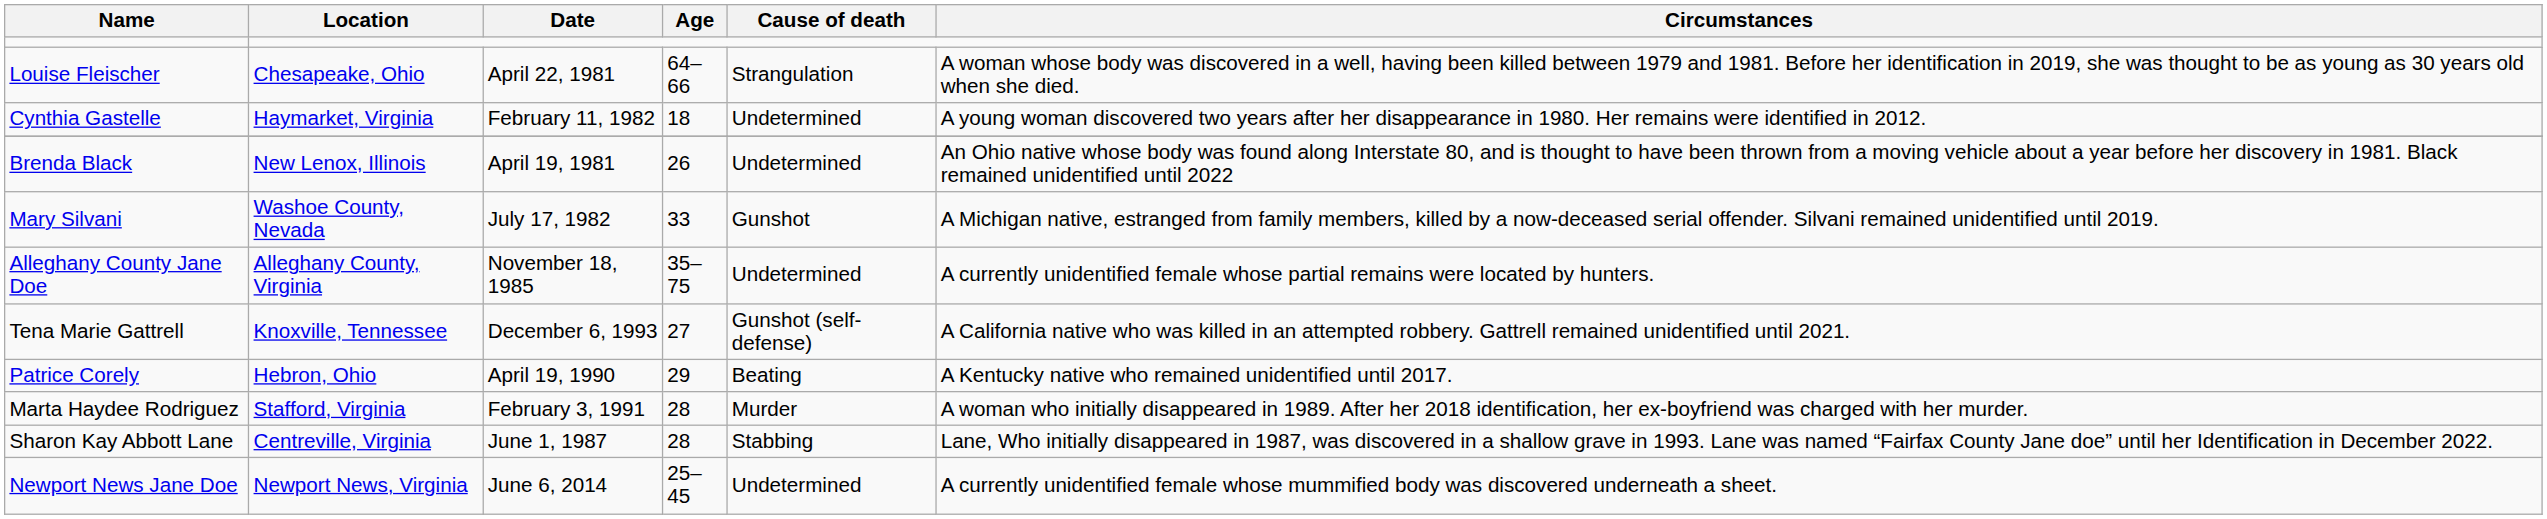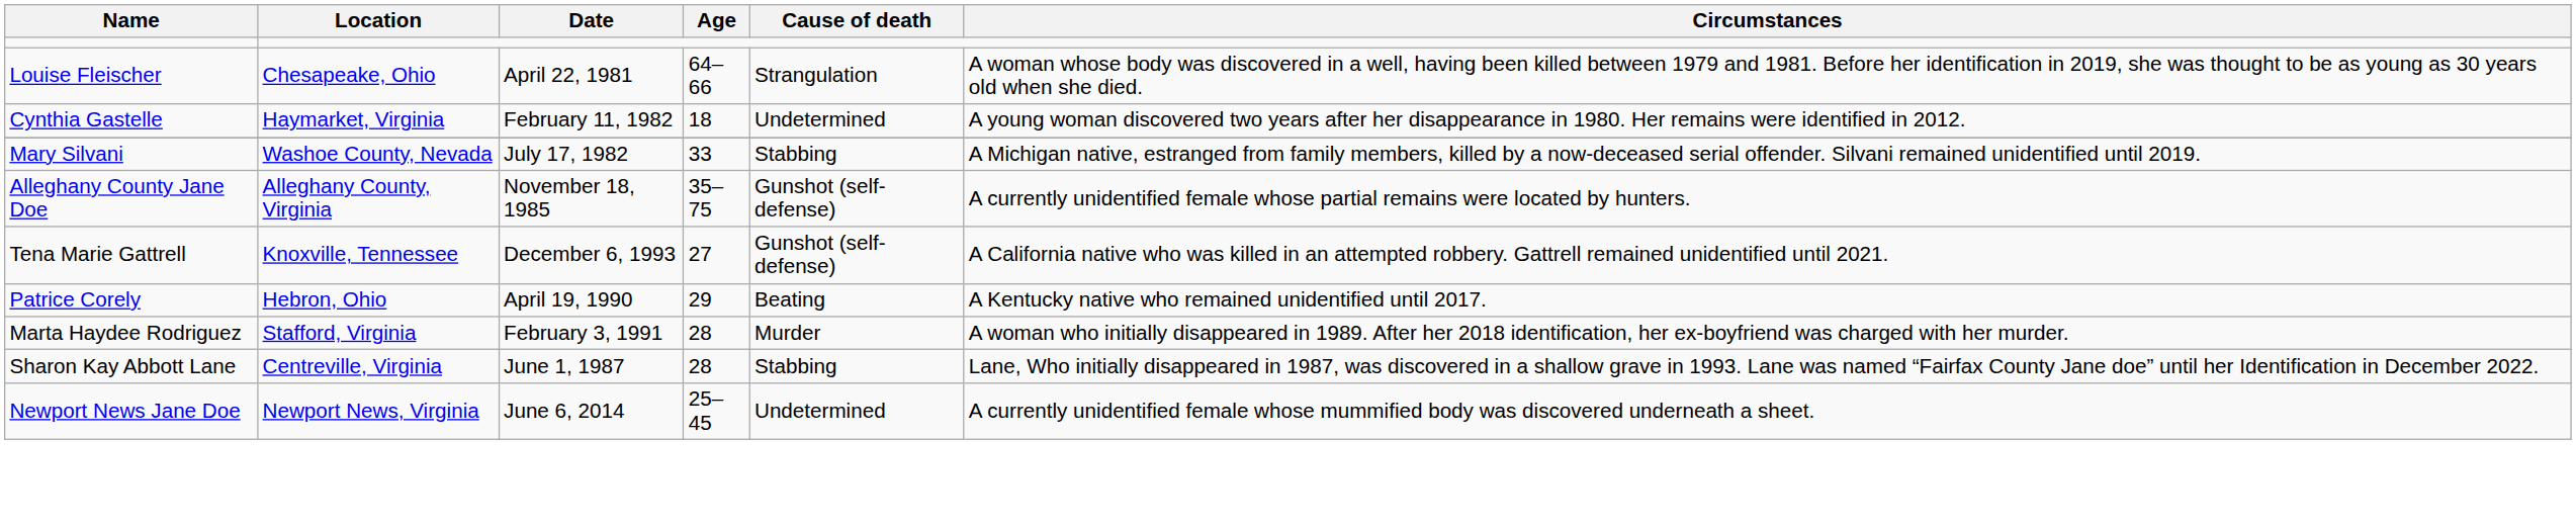- row: Brenda Black | New Lenox, Illinois | April 19, 1981 | 26 | Undetermined | An Ohio native whose body was found along Interstate 80, and is thought to have been thrown from a moving vehicle about a year before her discovery in 1981. Black remained unidentified until 2022
Mary Silvani | Cause of death: Gunshot -> Stabbing
Alleghany County Jane Doe | Cause of death: Undetermined -> Gunshot (self-defense)
